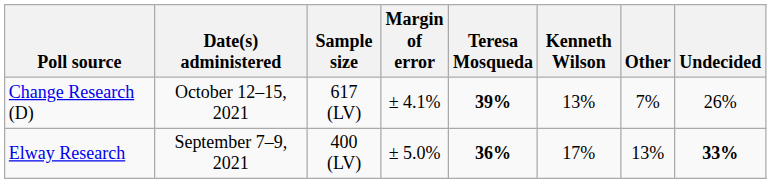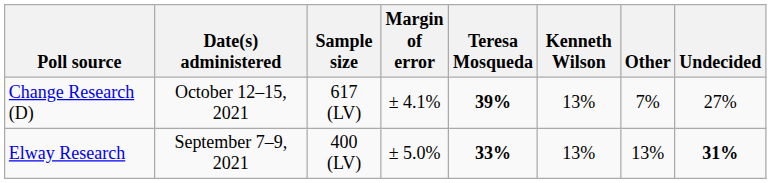Change Research (D) | Undecided: 26% -> 27%
Elway Research | Teresa Mosqueda: 36% -> 33%
Elway Research | Kenneth Wilson: 17% -> 13%
Elway Research | Undecided: 33% -> 31%
